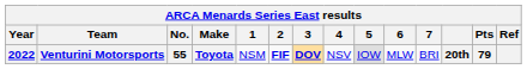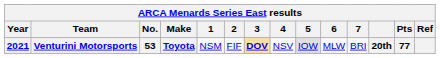Venturini Motorsports | Year: 2022 -> 2021
Venturini Motorsports | No.: 55 -> 53
Venturini Motorsports | 2: bold -> normal
Venturini Motorsports | Pts: 79 -> 77
